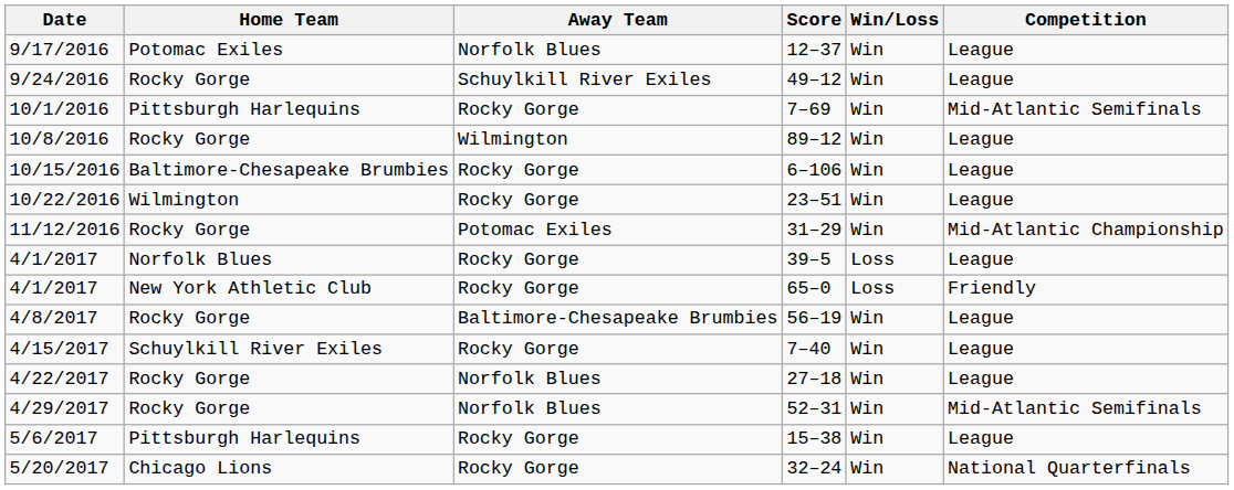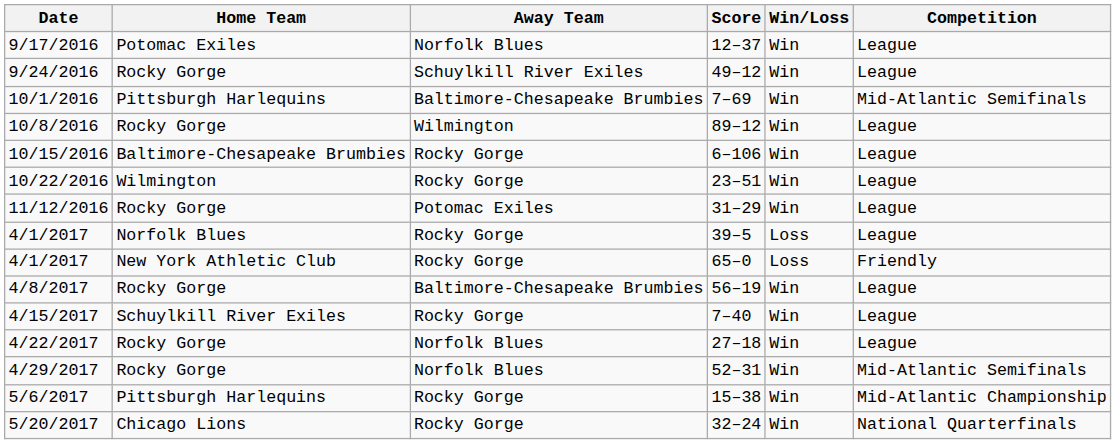7–69 | Away Team: Rocky Gorge -> Baltimore-Chesapeake Brumbies
31–29 | Competition: Mid-Atlantic Championship -> League
15–38 | Competition: League -> Mid-Atlantic Championship
